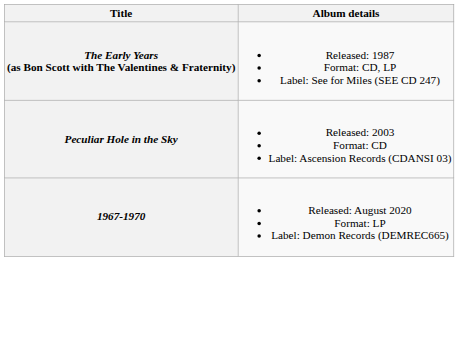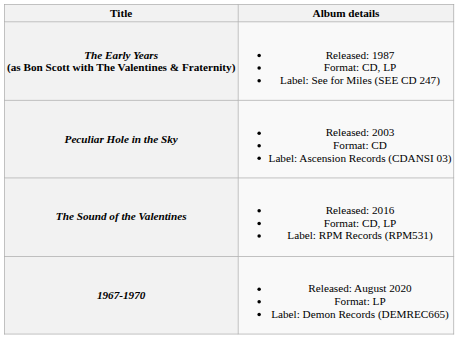+ row: The Sound of the Valentines | Released: 2016 Format: CD, LP Label: RPM Records (RPM531)
